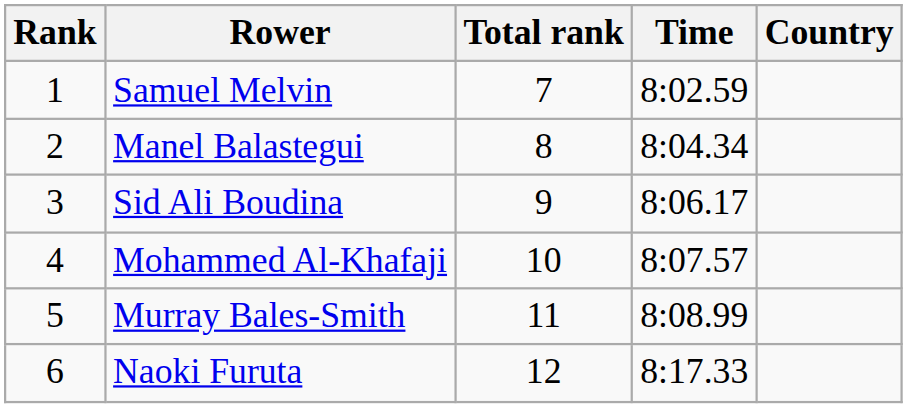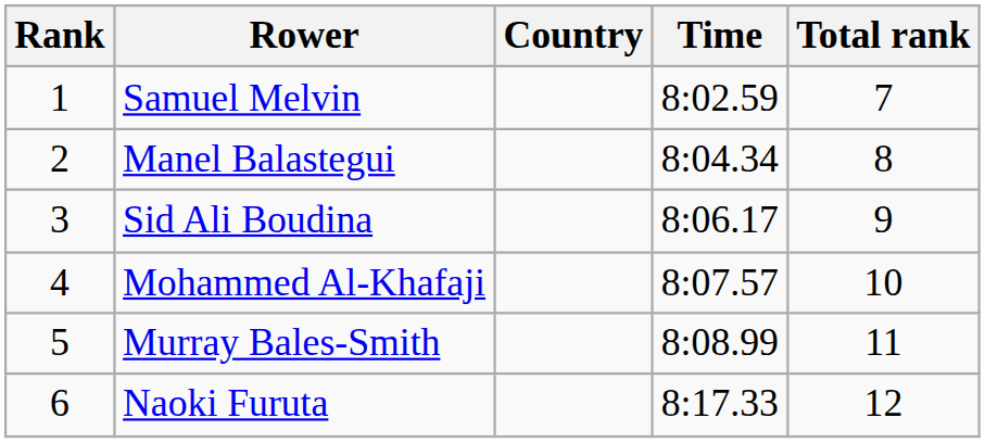columns swapped: Country <-> Total rank
